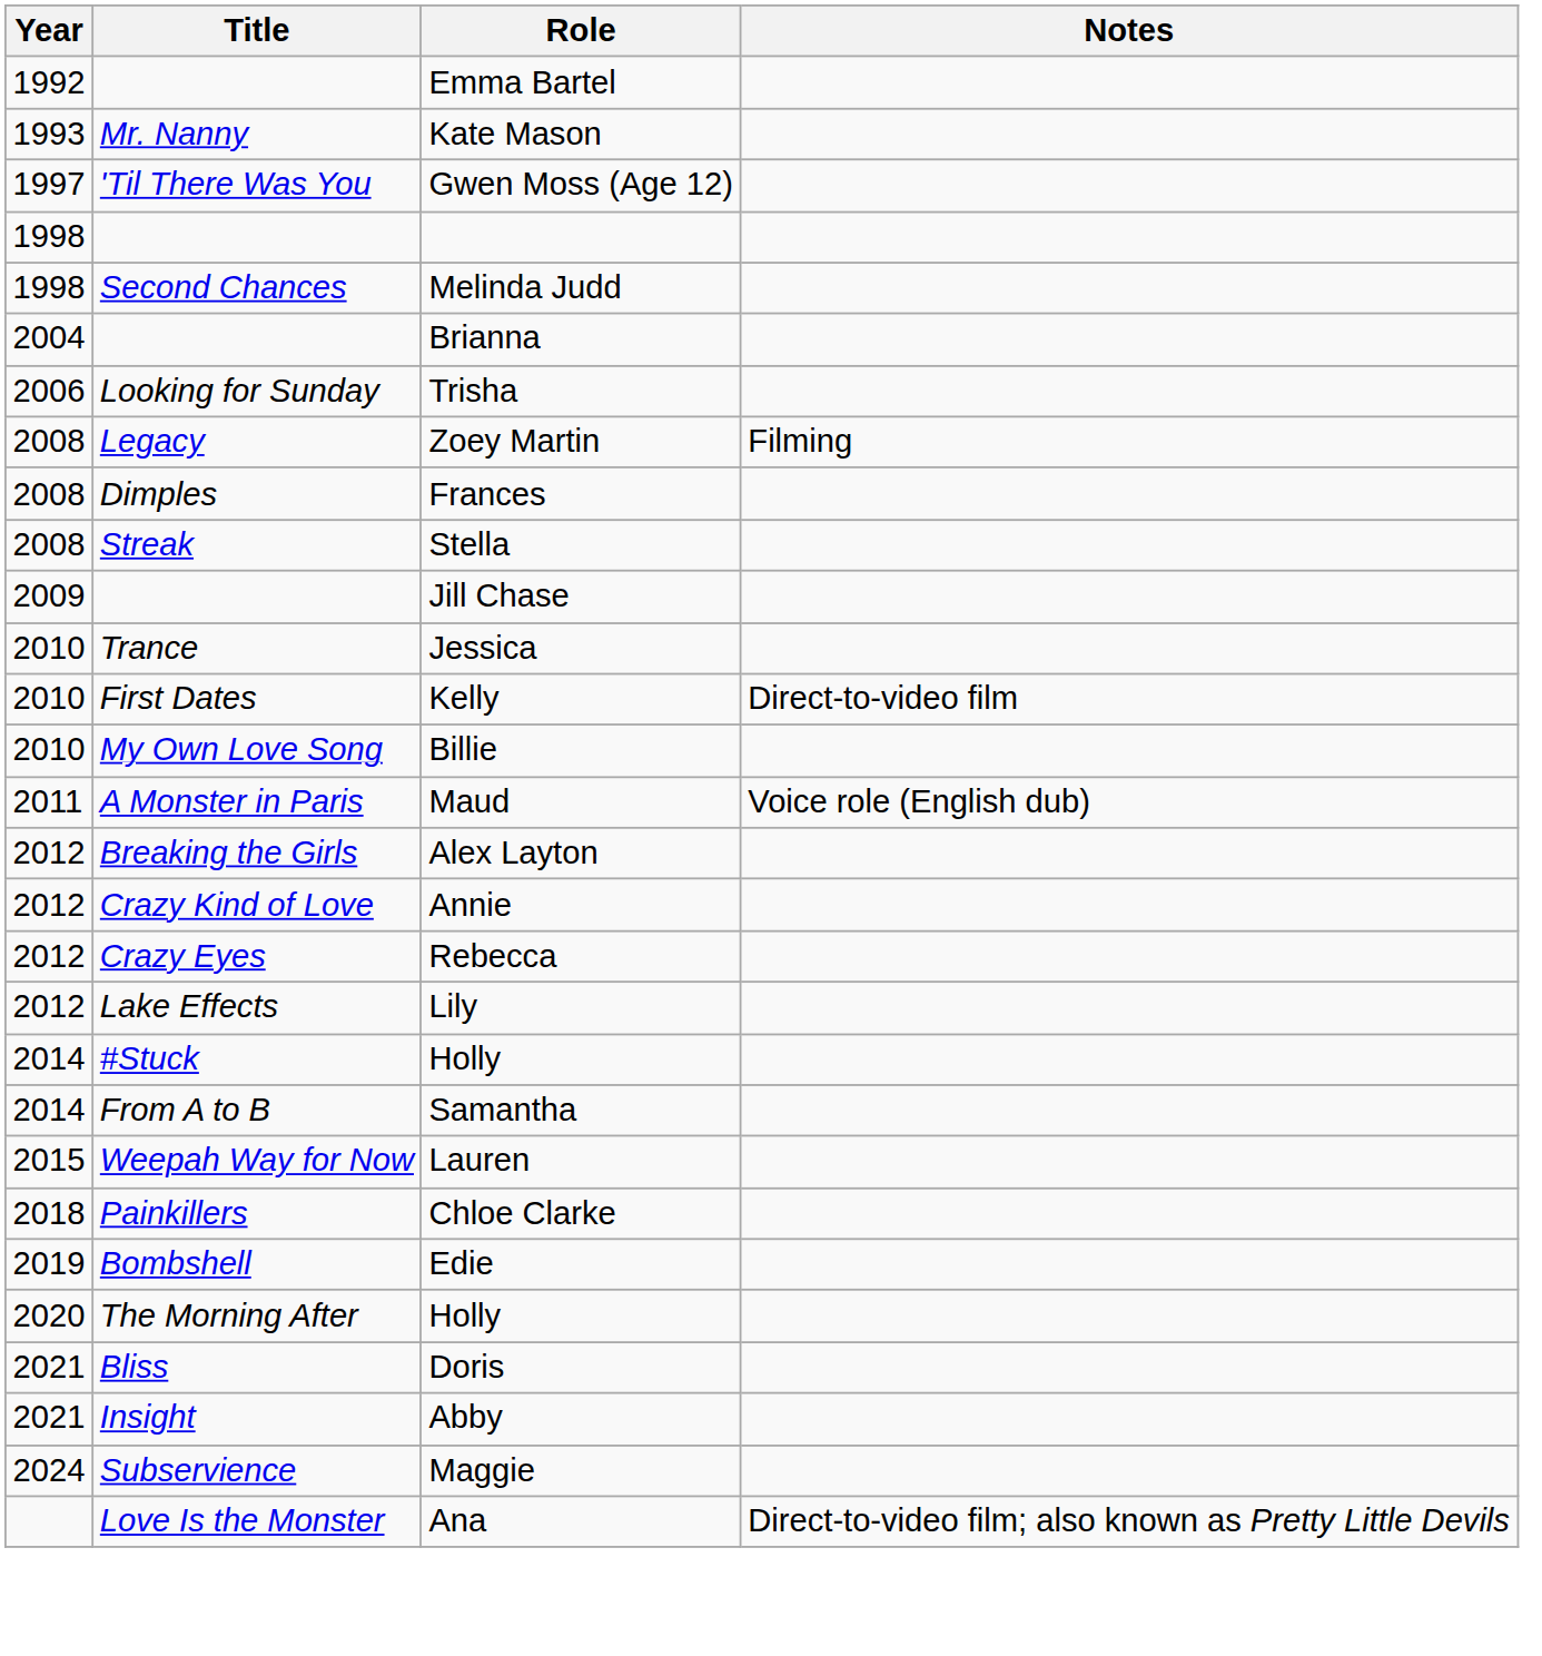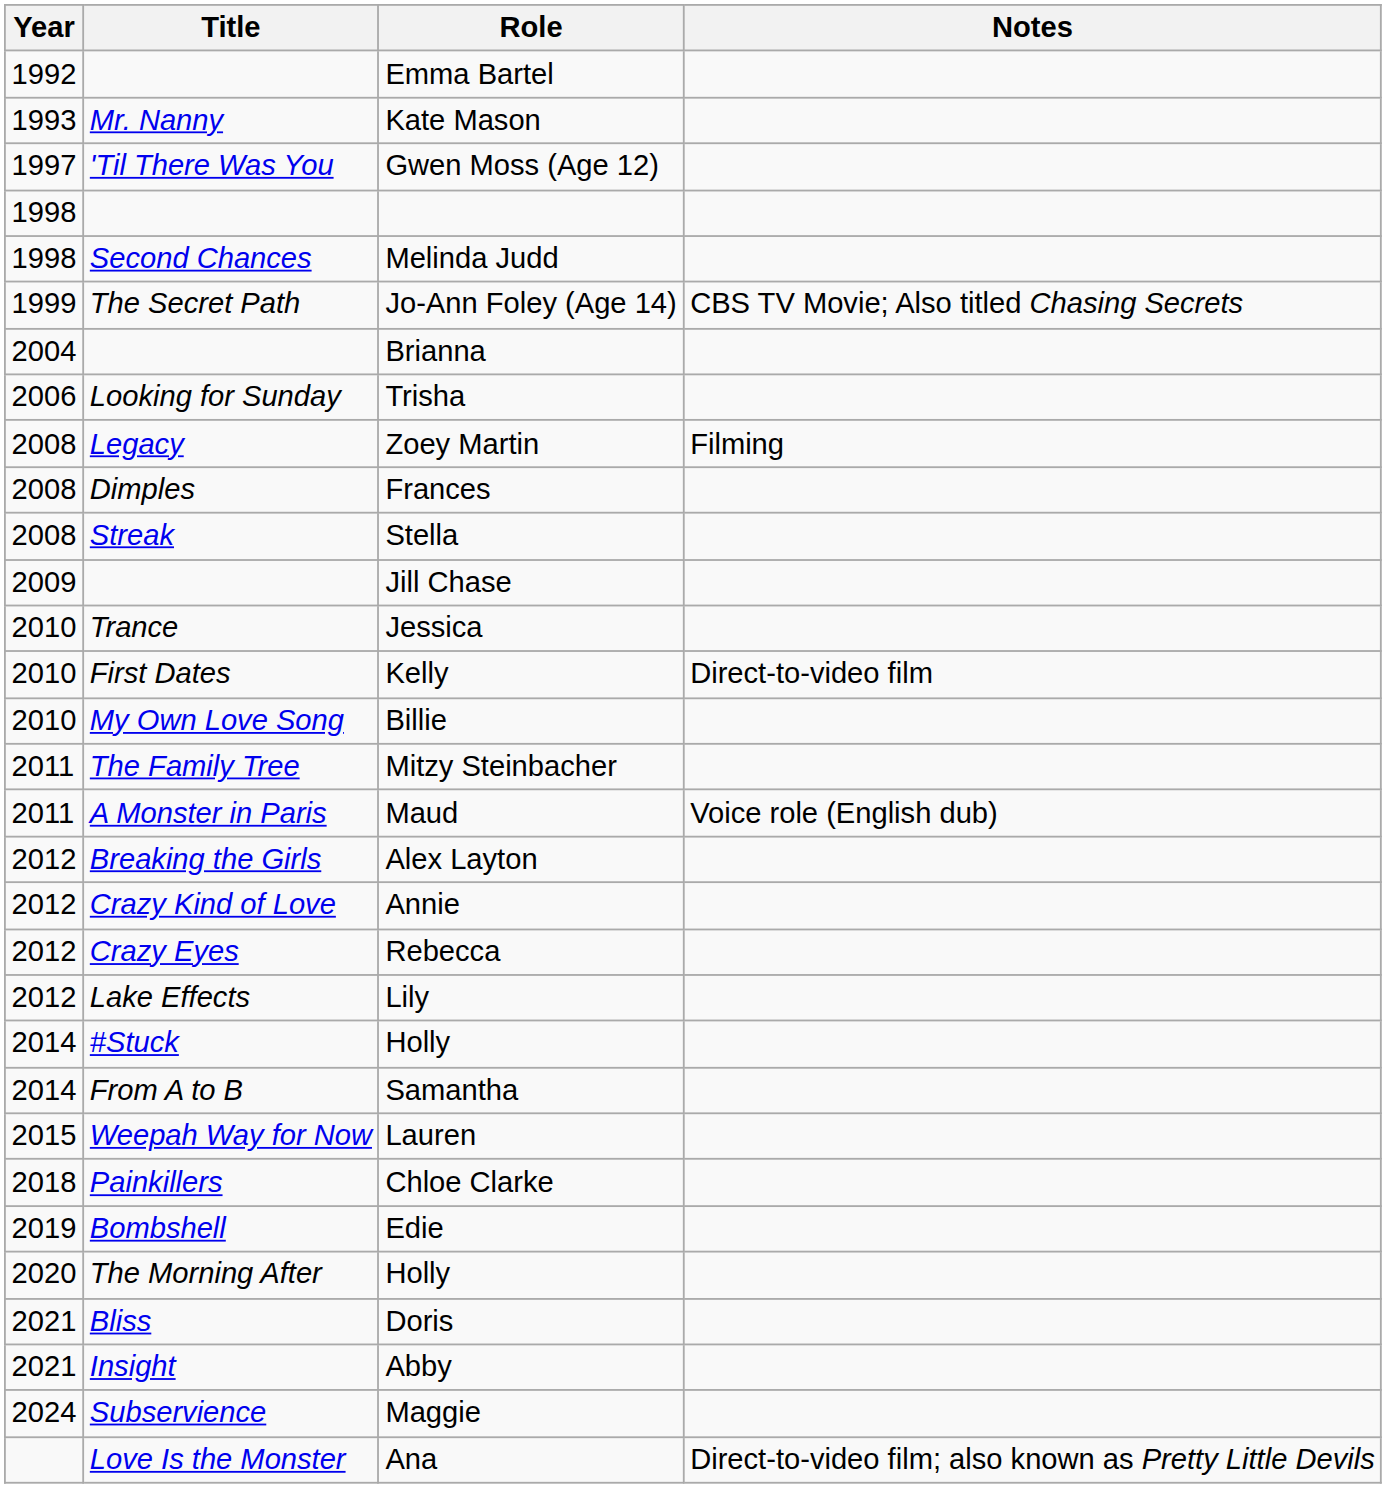+ row: 1999 | The Secret Path | Jo-Ann Foley (Age 14) | CBS TV Movie; Also titled Chasing Secrets
+ row: 2011 | The Family Tree | Mitzy Steinbacher
